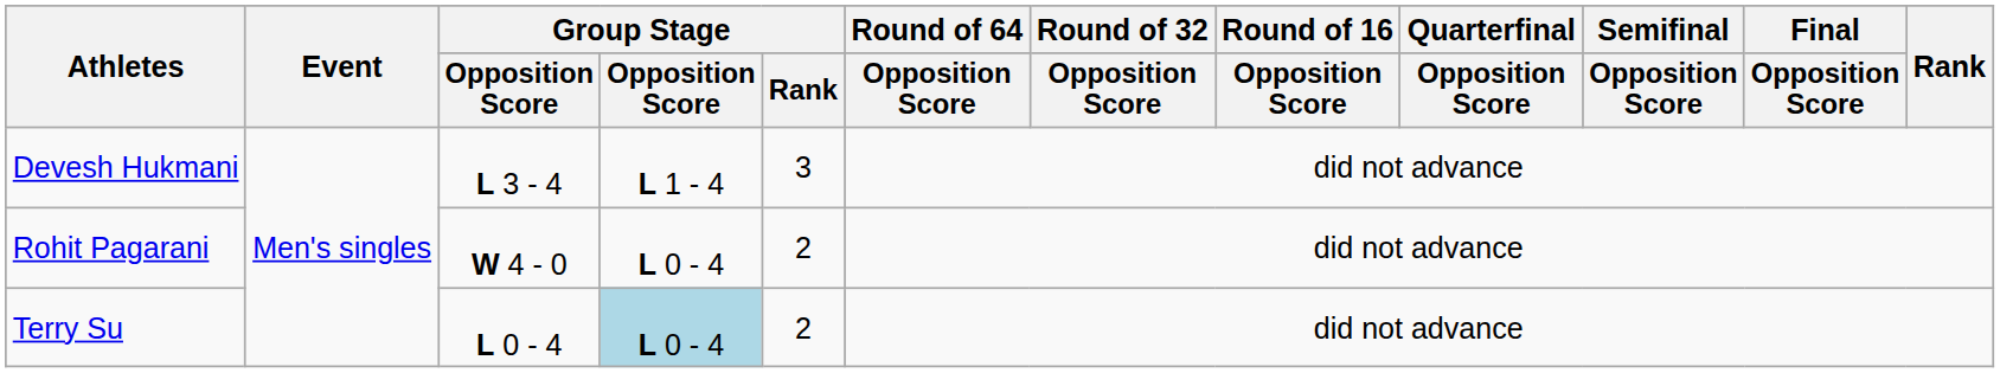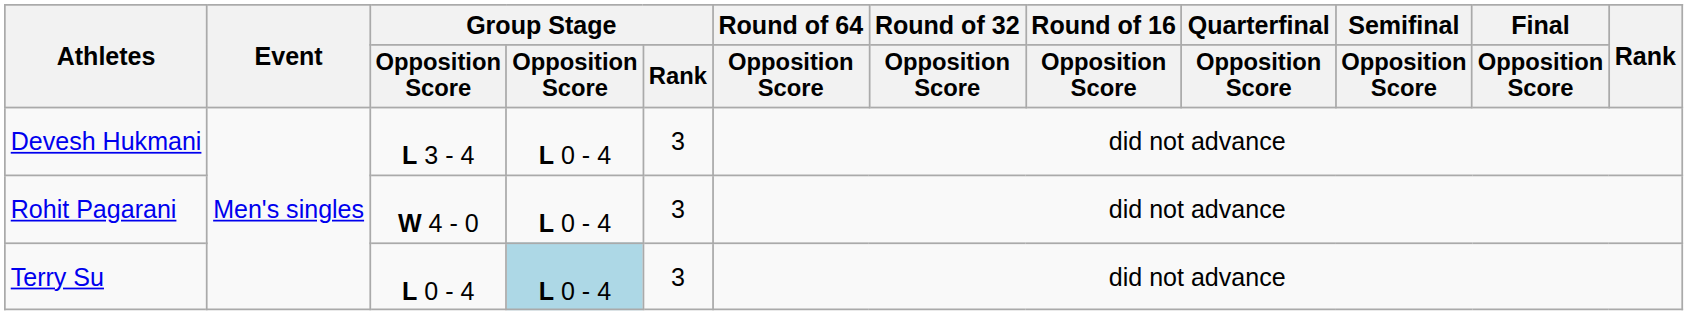Devesh Hukmani | column 4: L 1 - 4 -> L 0 - 4
Rohit Pagarani | Group Stage / Rank: 2 -> 3
Terry Su | Group Stage / Rank: 2 -> 3
